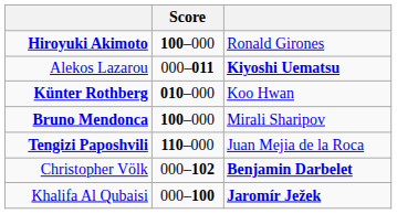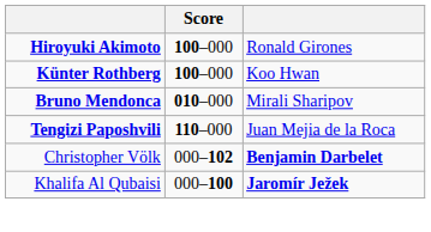- row: Alekos Lazarou | 000–011 | Kiyoshi Uematsu
Künter Rothberg | Score: 010–000 -> 100–000
Bruno Mendonca | Score: 100–000 -> 010–000
